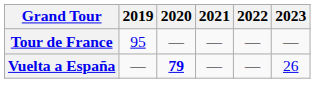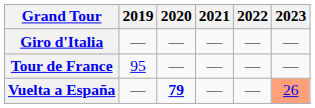+ row: Giro d'Italia | — | — | — | — | —
Vuelta a España | 2023: no background -> lightsalmon background
